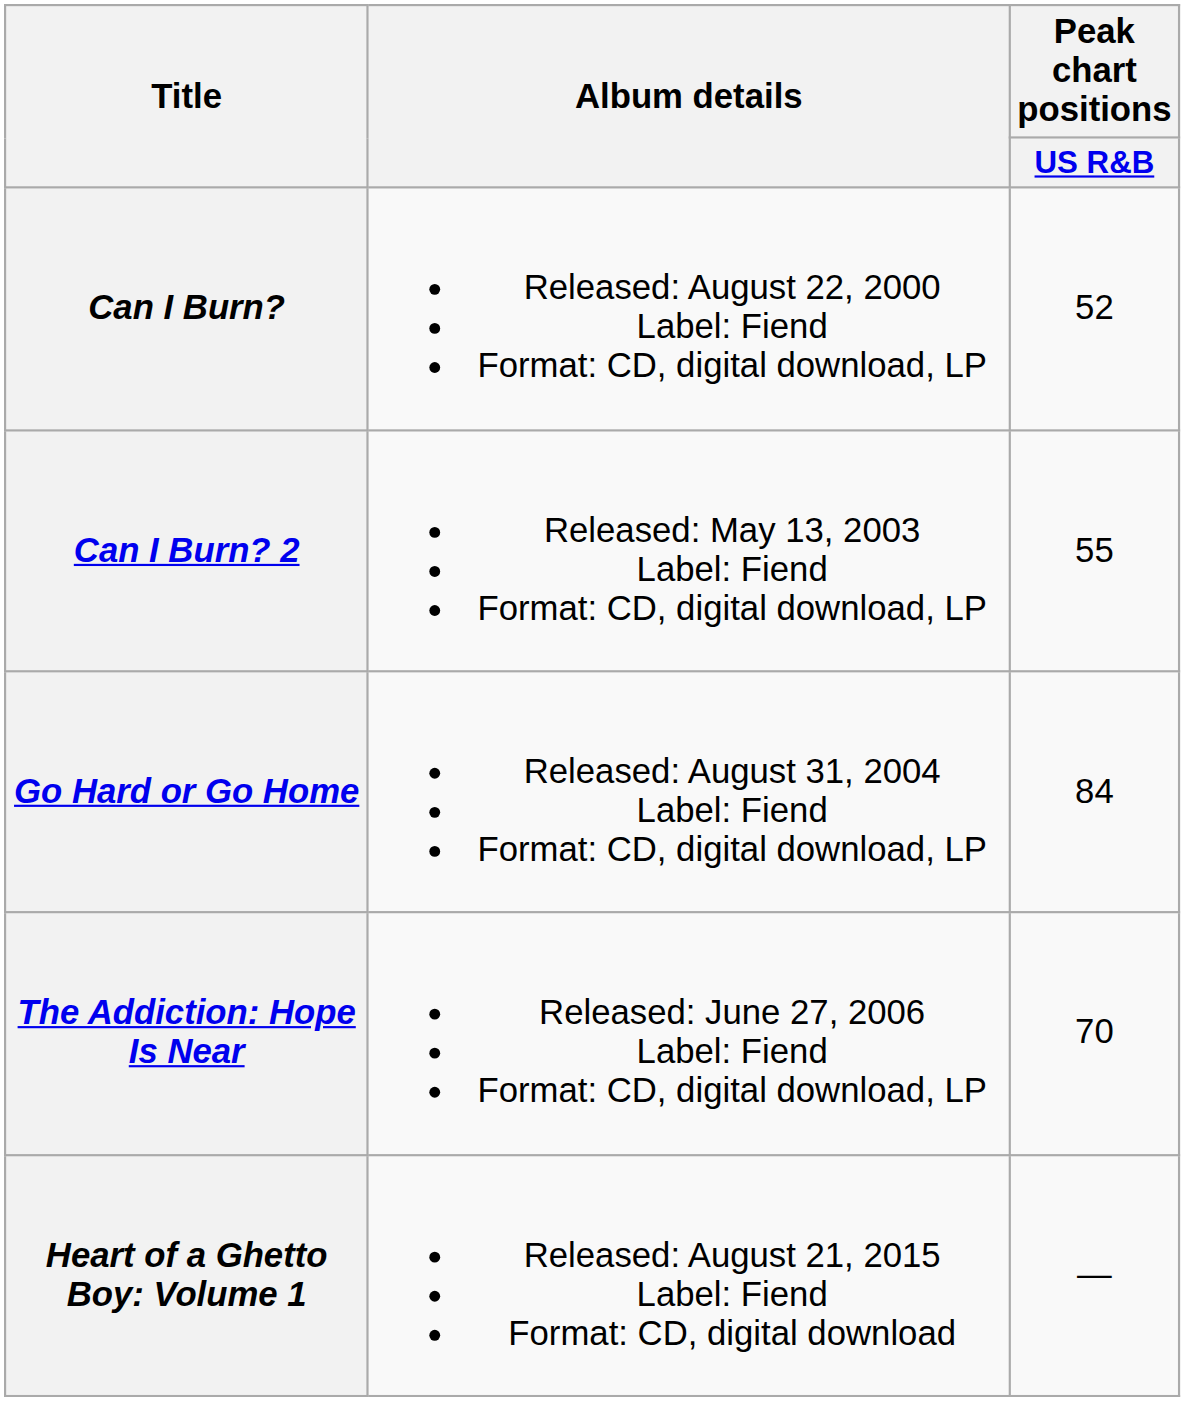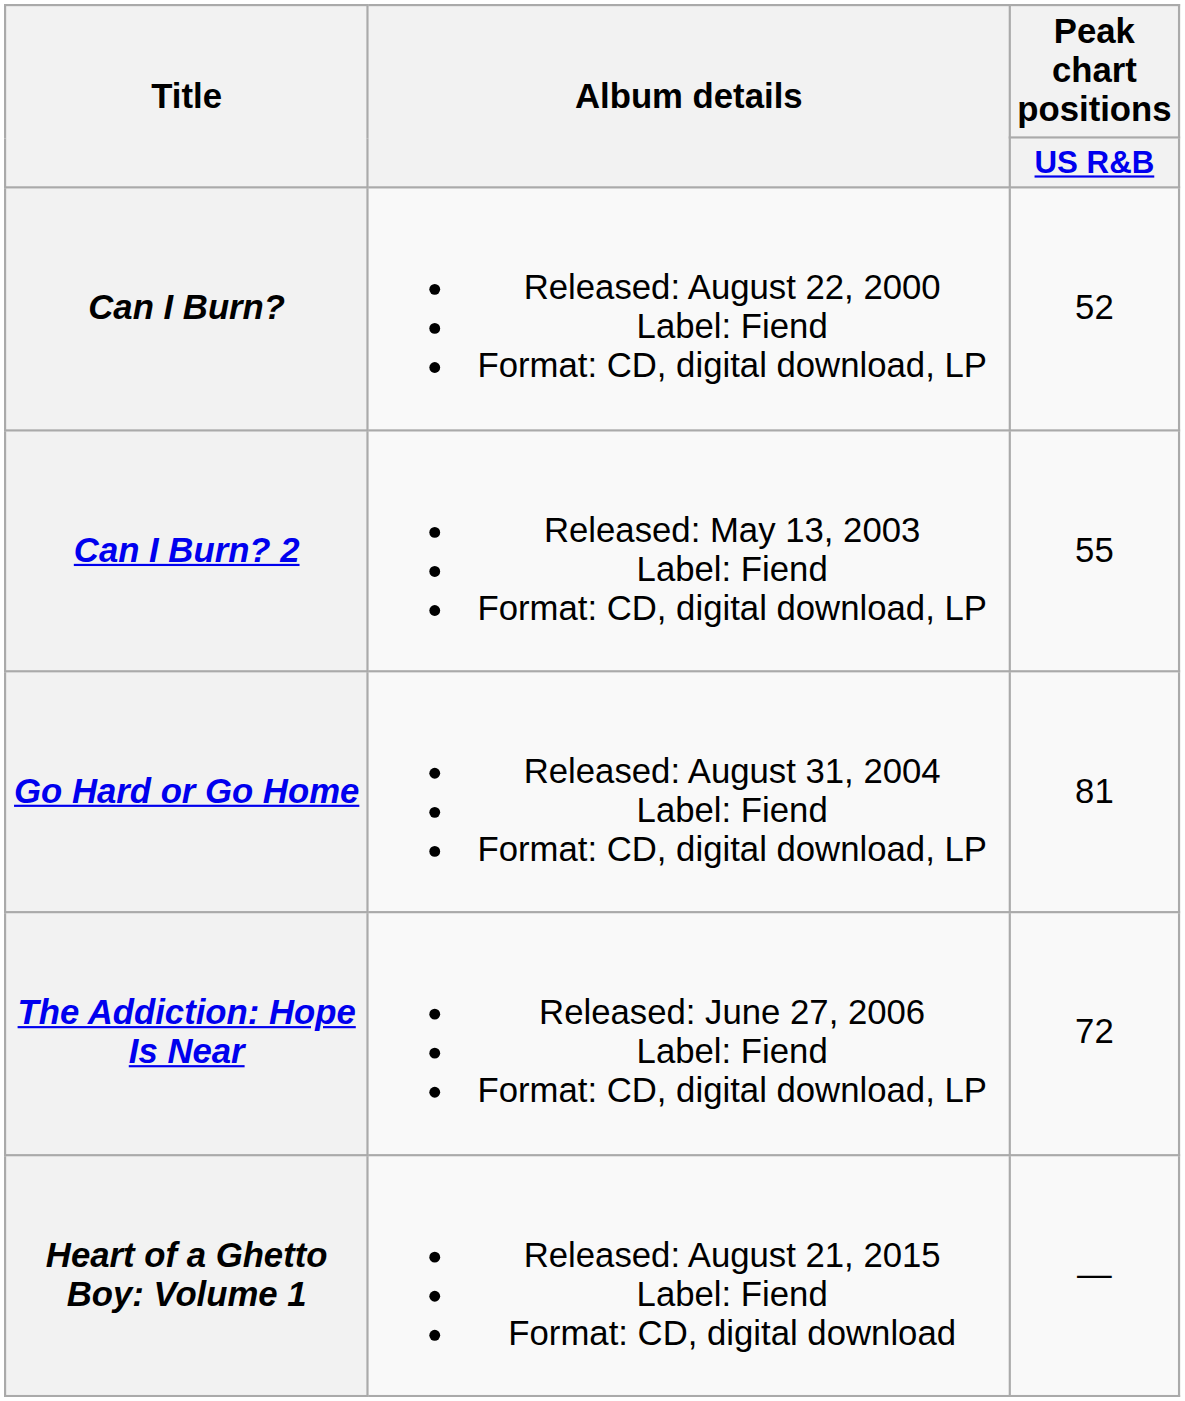Go Hard or Go Home | Peak chart positions / US R&B: 84 -> 81
The Addiction: Hope Is Near | Peak chart positions / US R&B: 70 -> 72
